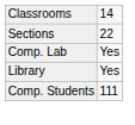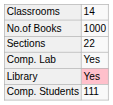+ row: No.of Books | 1000
Library | column 2: no background -> pink background
